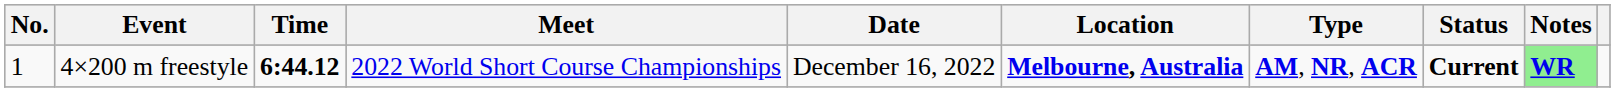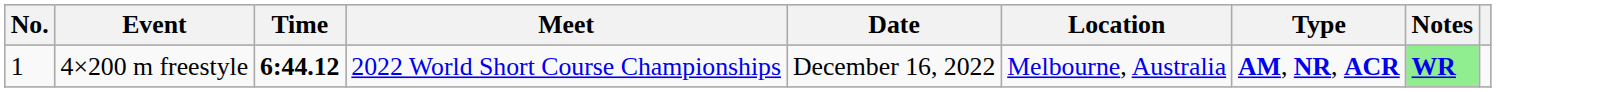- column: Status | Current
4×200 m freestyle | Location: bold -> normal
